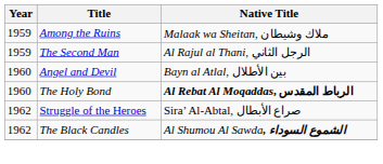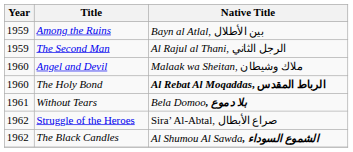Among the Ruins | Native Title: Malaak wa Sheitan, ملاك وشيطان -> Bayn al Atlal, بين الأطلال
Angel and Devil | Native Title: Bayn al Atlal, بين الأطلال -> Malaak wa Sheitan, ملاك وشيطان
+ row: 1961 | Without Tears | Bela Domoo, بلا دموع
